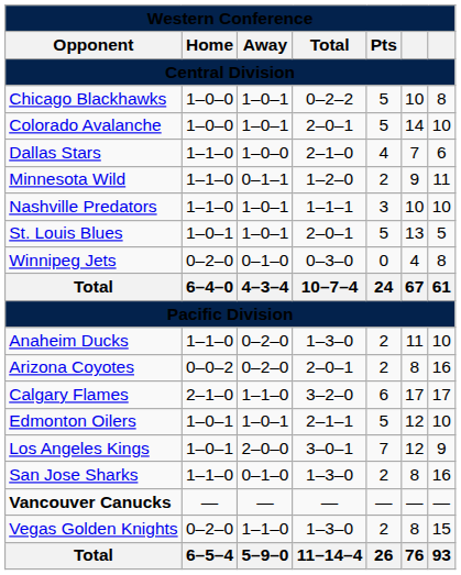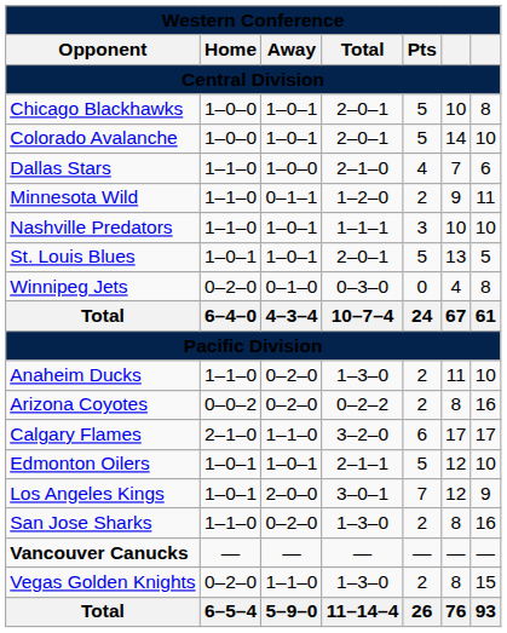Chicago Blackhawks | column 4: 0–2–2 -> 2–0–1
Arizona Coyotes | column 4: 2–0–1 -> 0–2–2
San Jose Sharks | column 3: 0–1–0 -> 0–2–0
